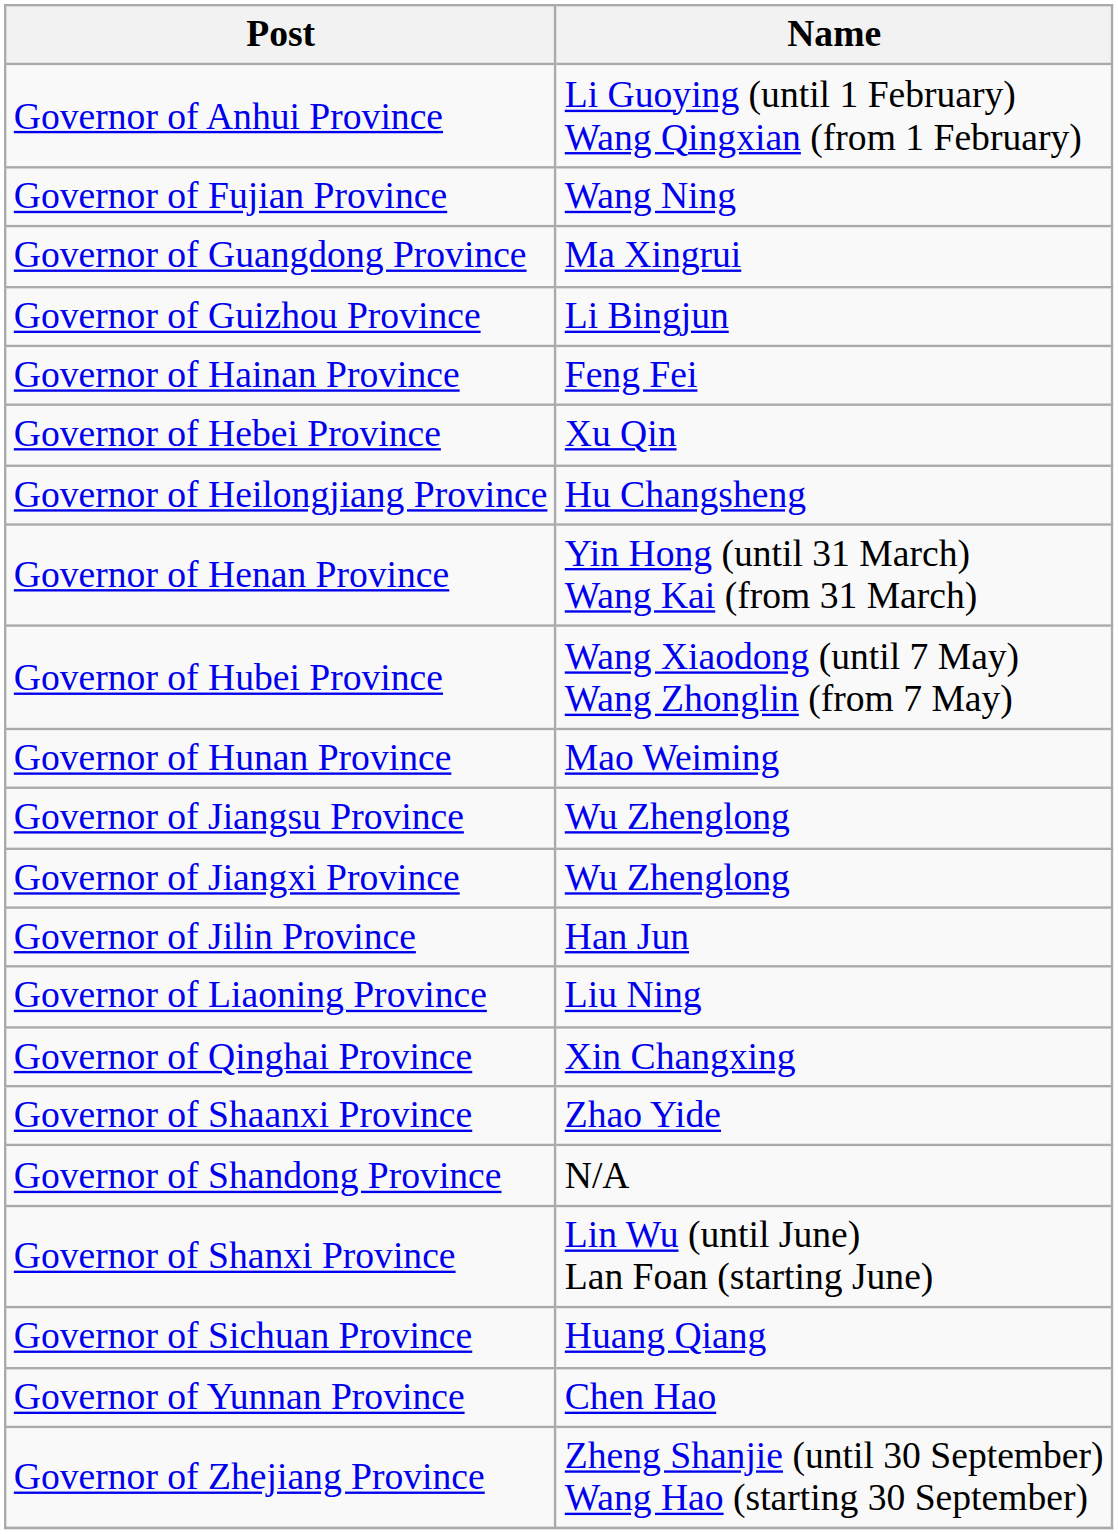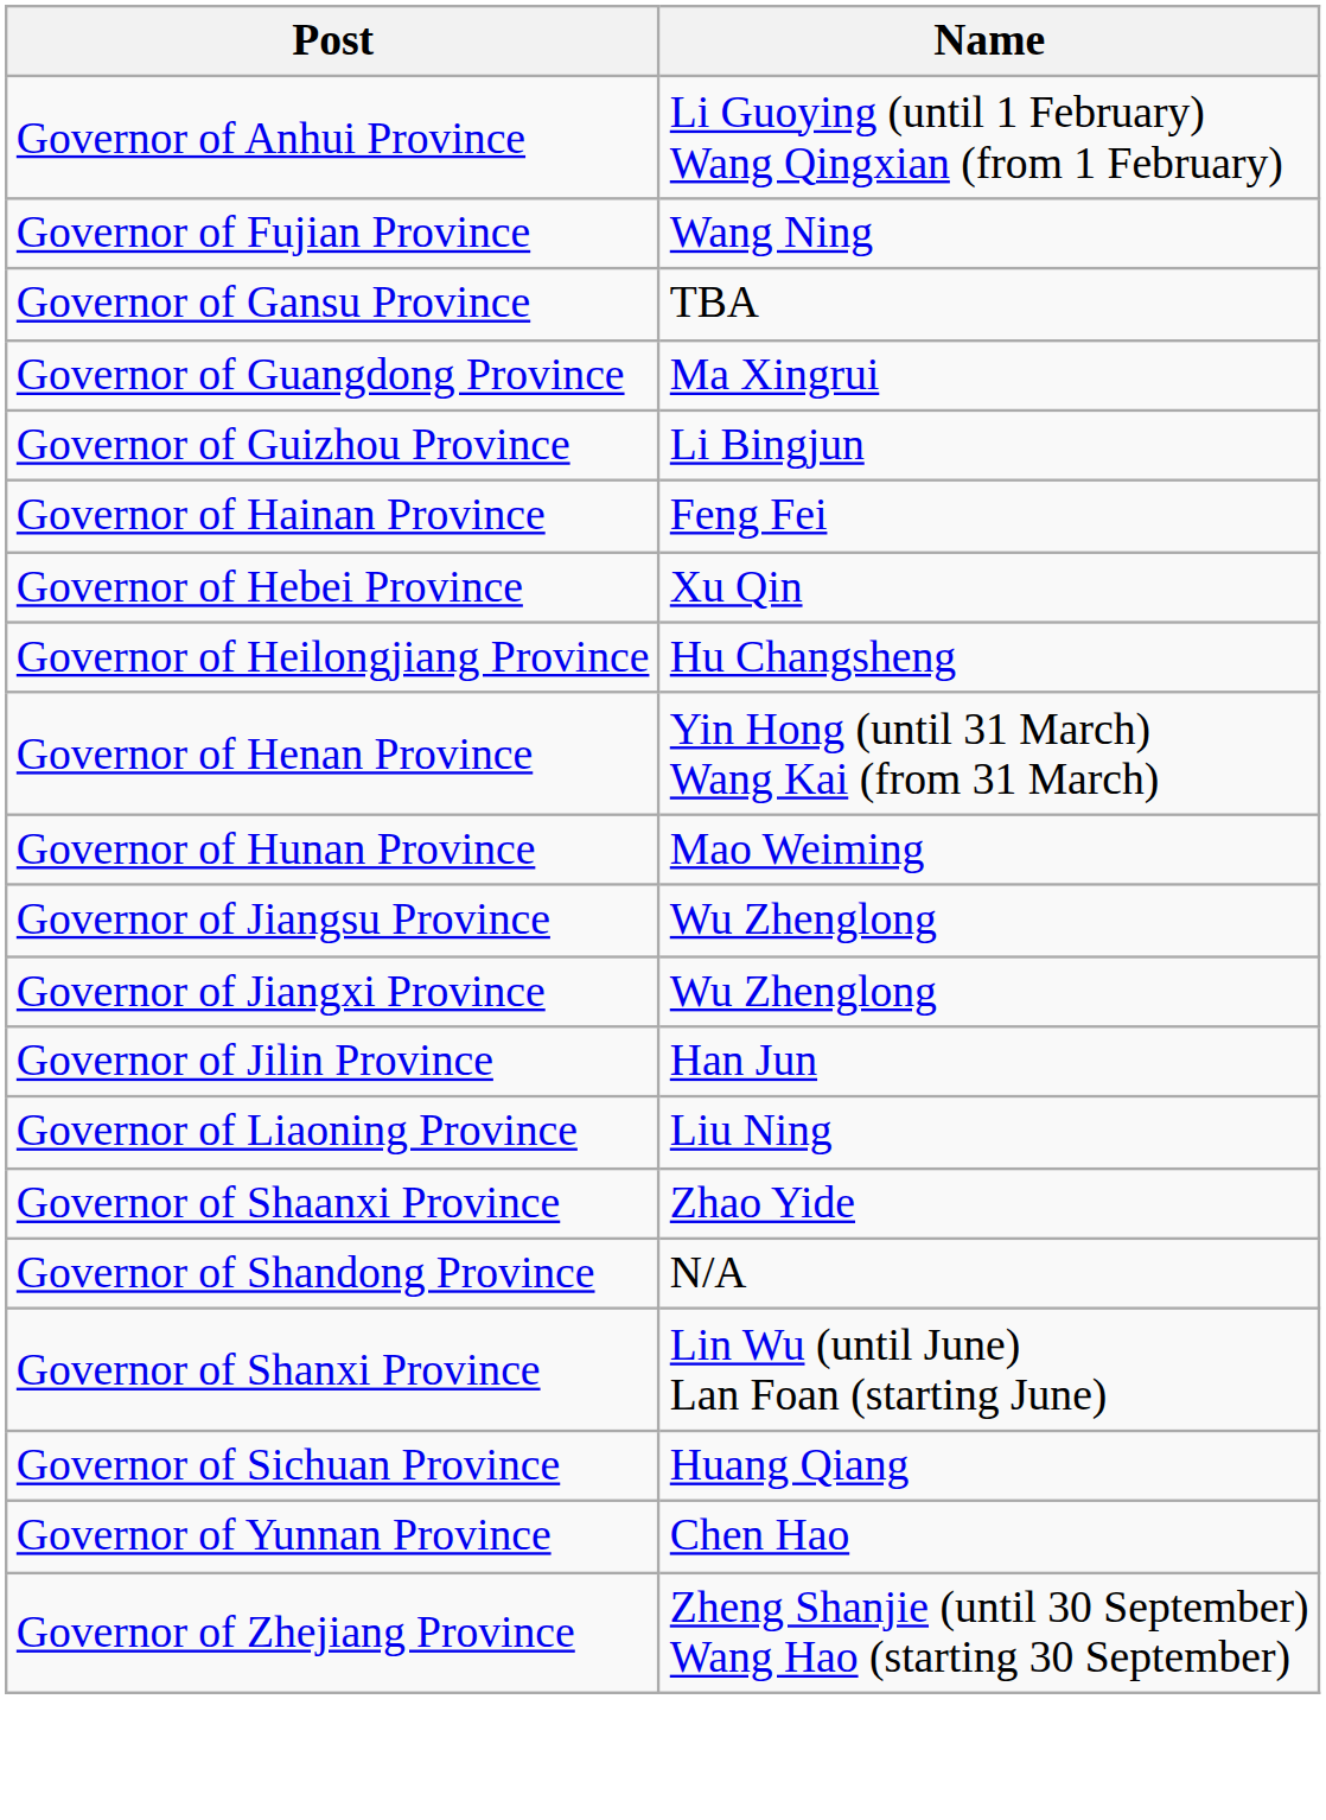+ row: Governor of Gansu Province | TBA
- row: Governor of Hubei Province | Wang Xiaodong (until 7 May) Wang Zhonglin (from 7 May)
- row: Governor of Qinghai Province | Xin Changxing
